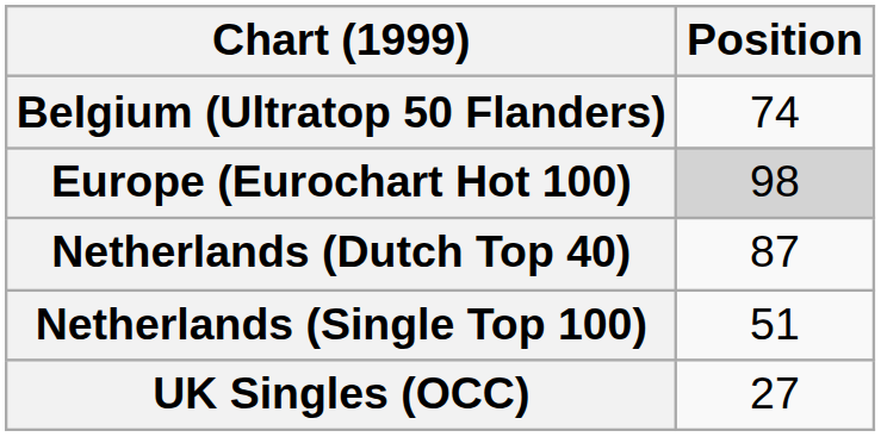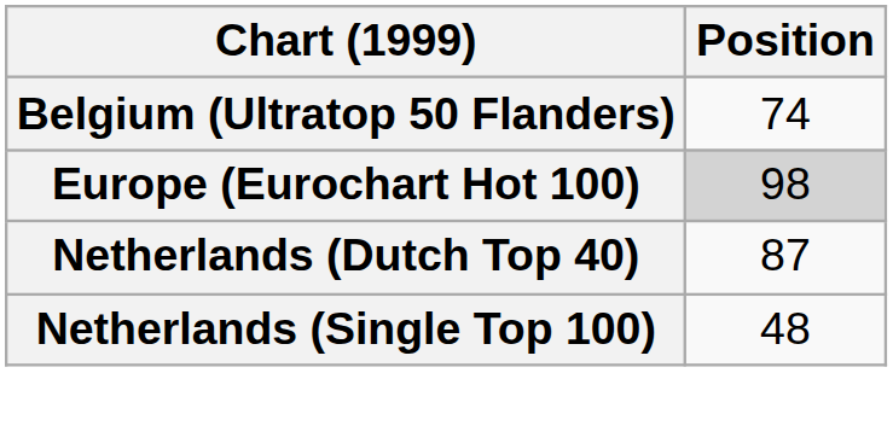Netherlands (Single Top 100) | Position: 51 -> 48
- row: UK Singles (OCC) | 27
